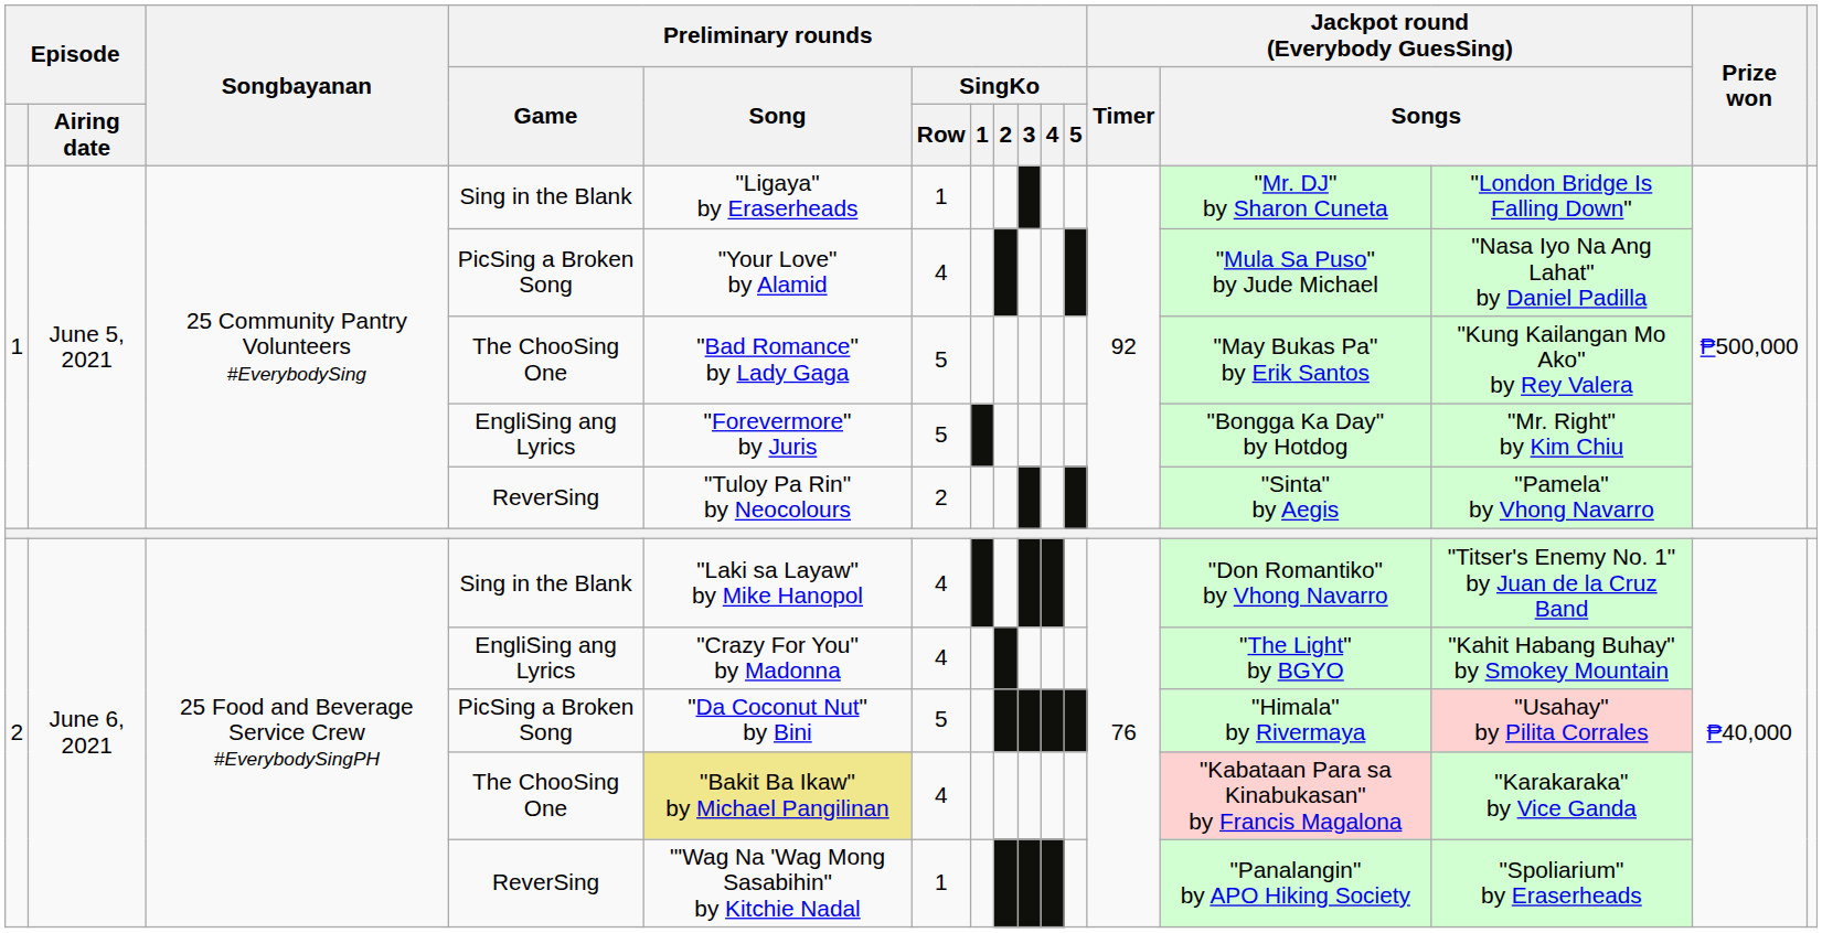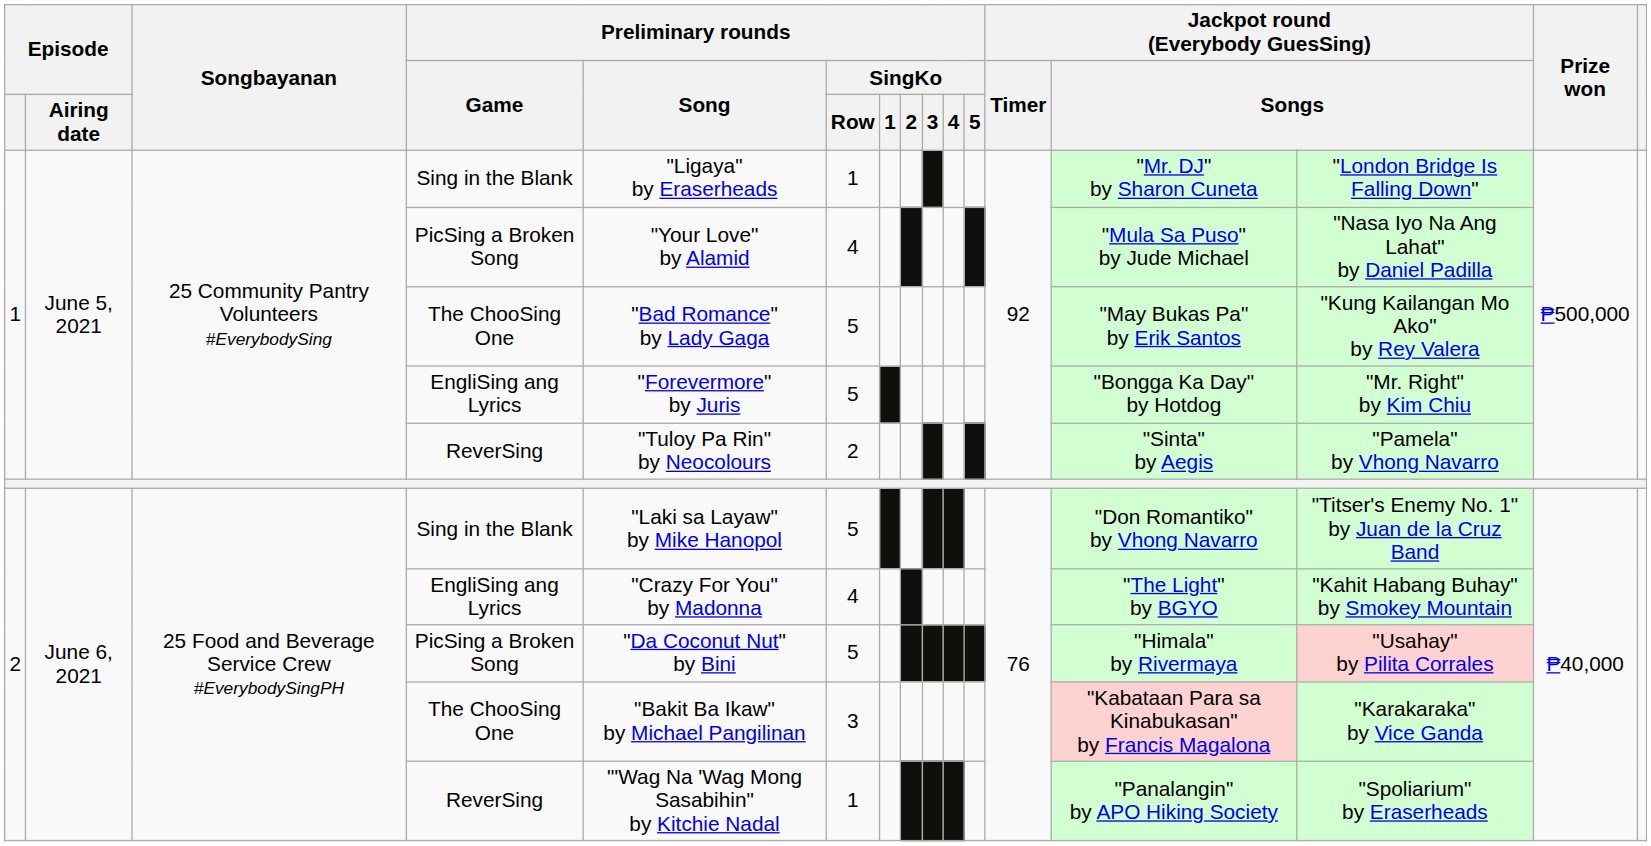2 / Sing in the Blank | Preliminary rounds / SingKo / Row: 4 -> 5
2 / The ChooSing One | Preliminary rounds / Song: khaki background -> no background
2 / The ChooSing One | Preliminary rounds / SingKo / Row: 4 -> 3
